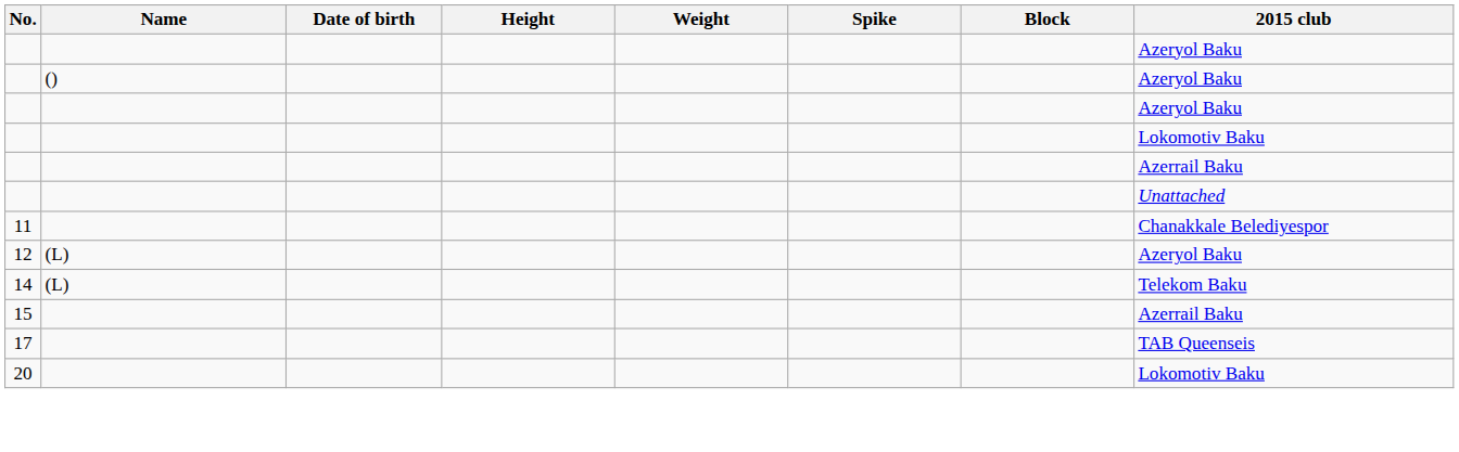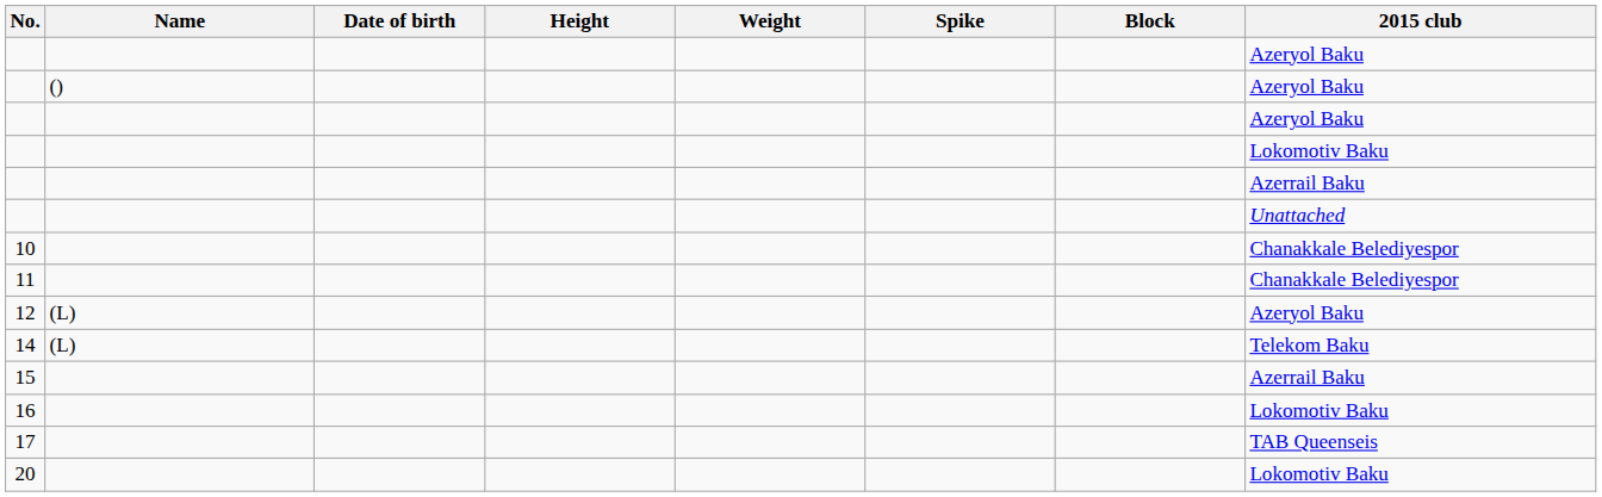+ row: 10 | Chanakkale Belediyespor
+ row: 16 | Lokomotiv Baku
